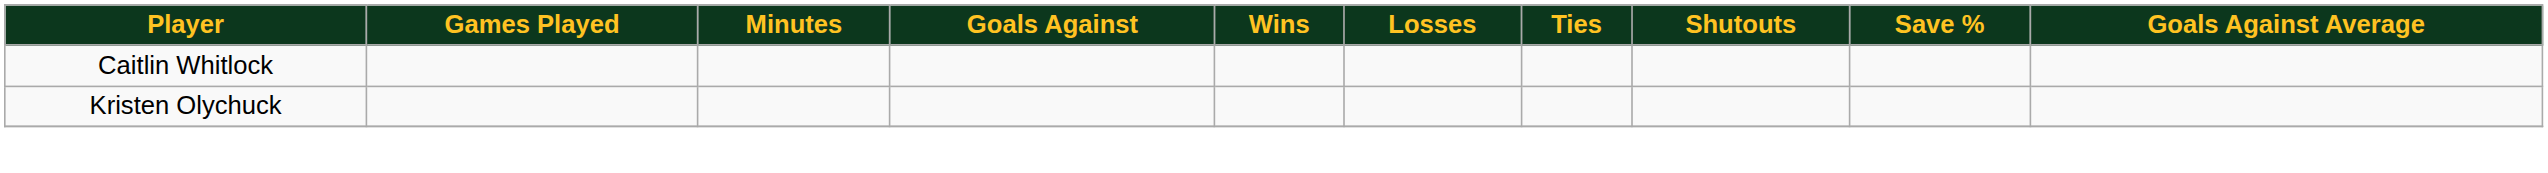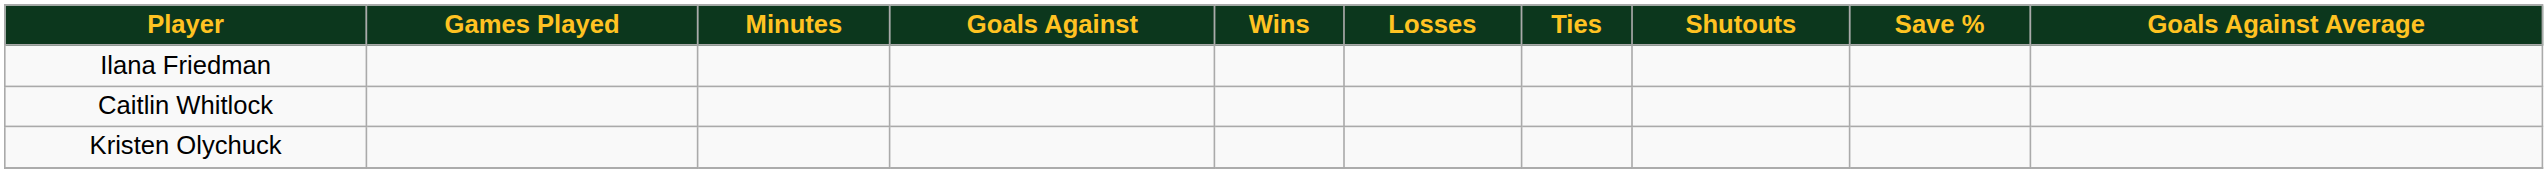+ row: Ilana Friedman
